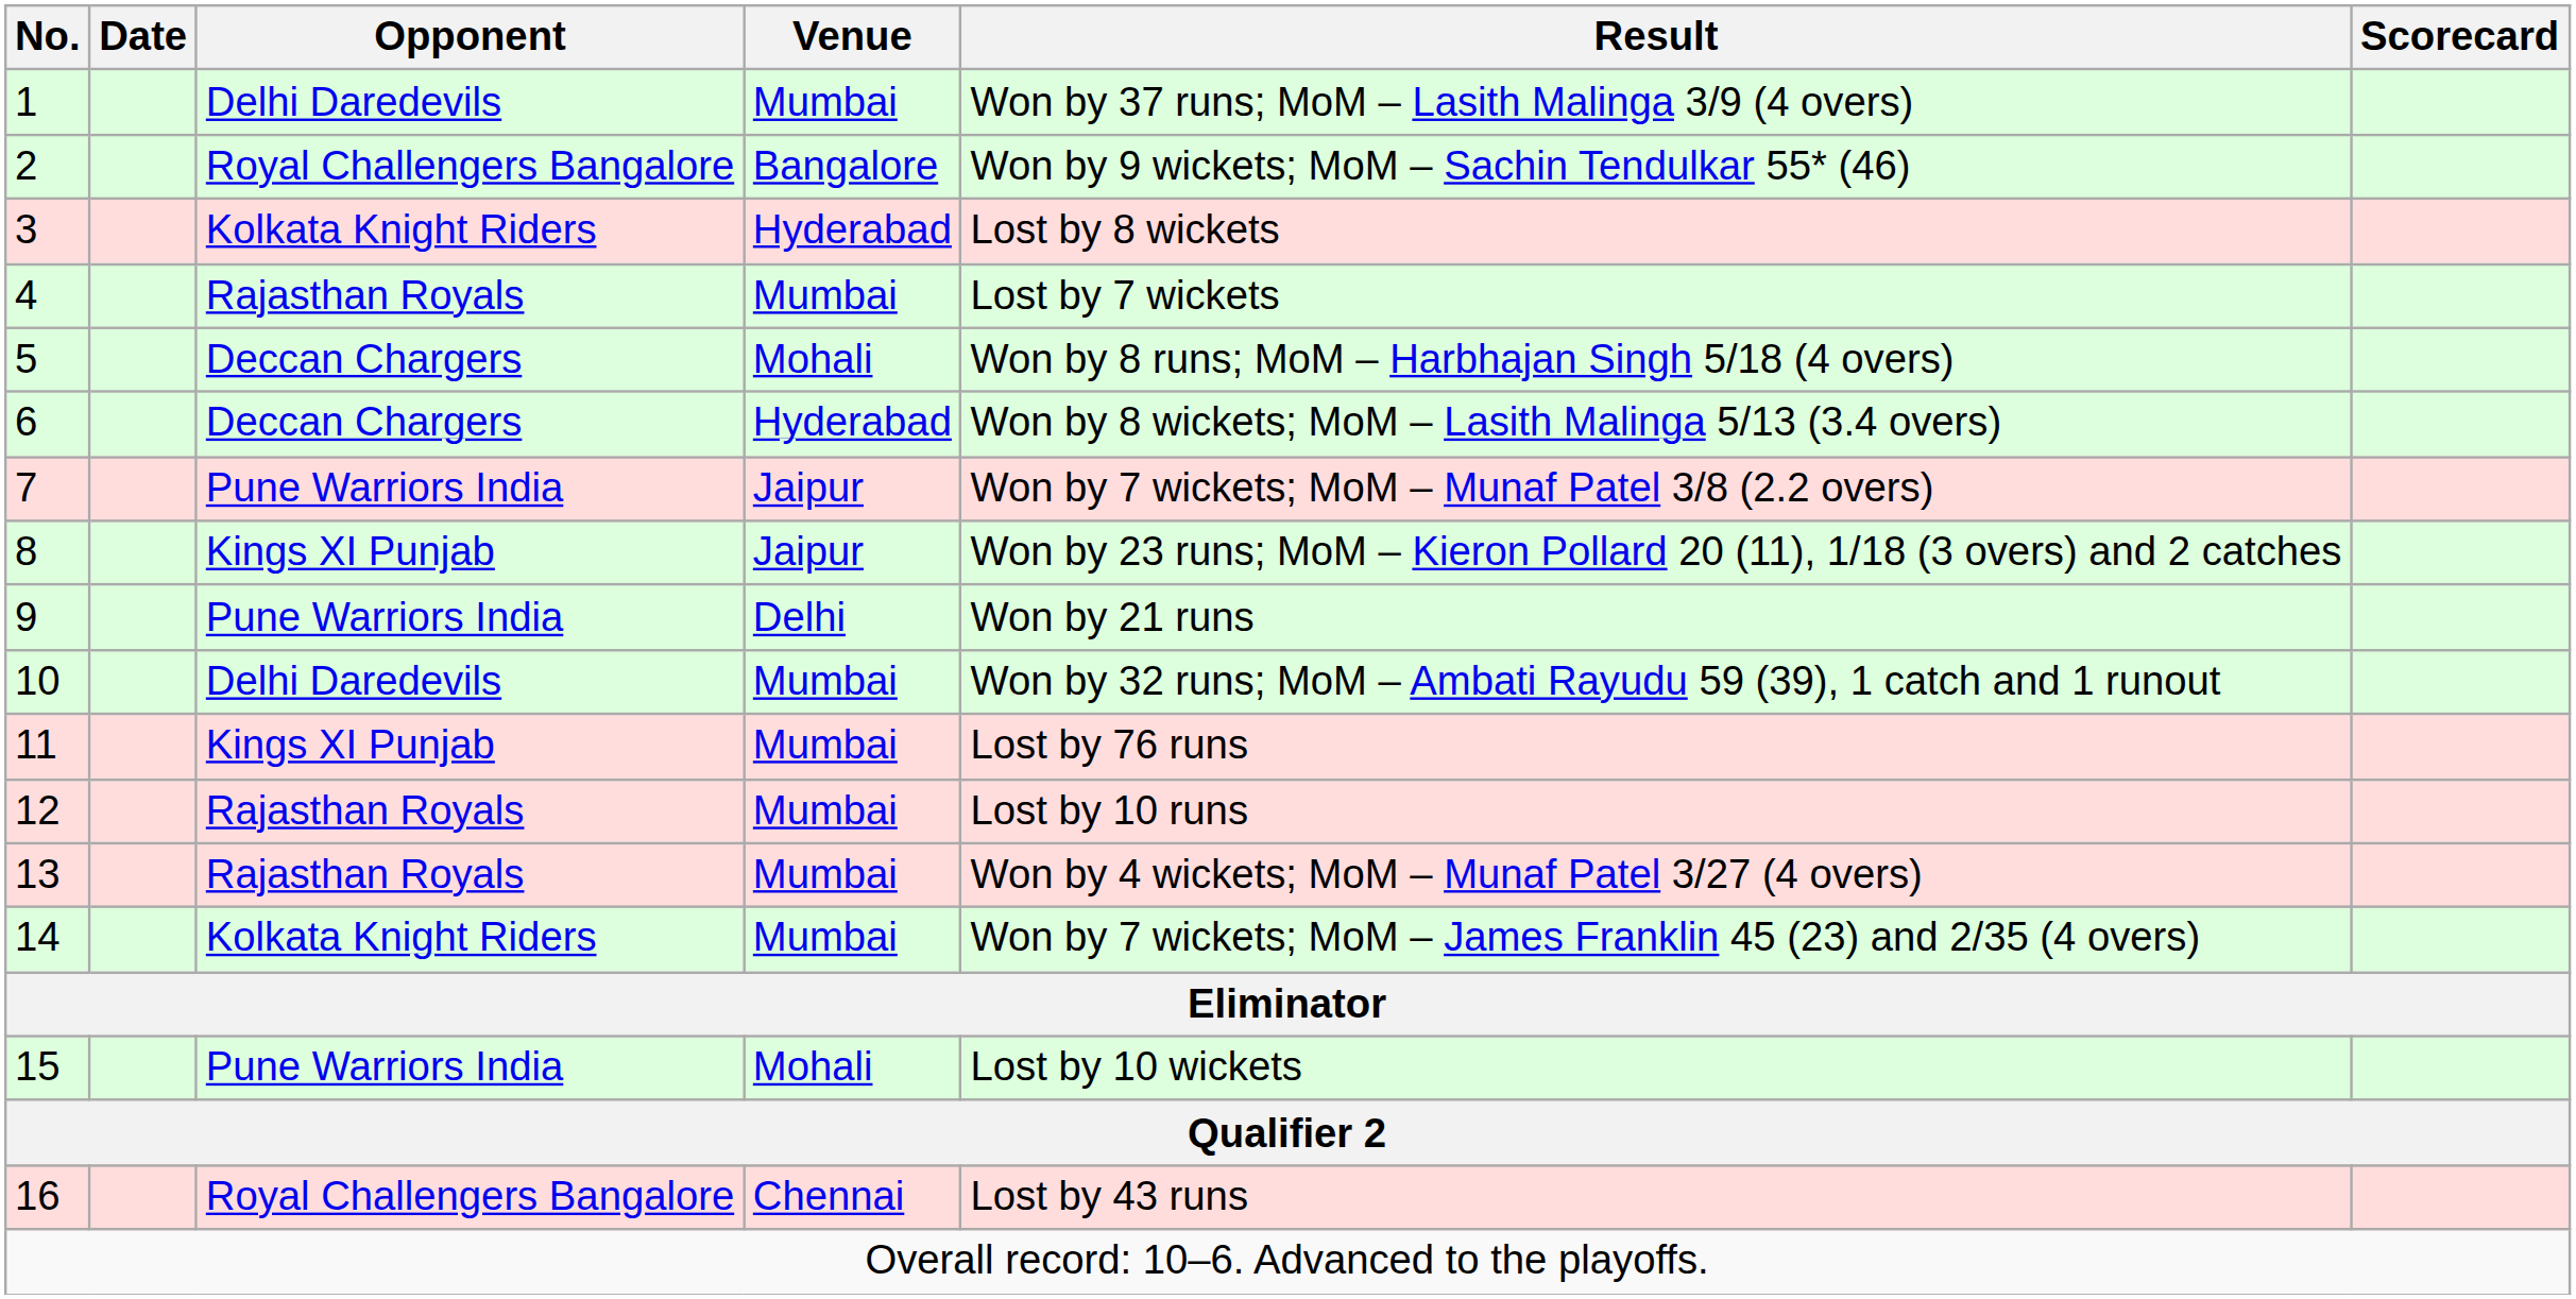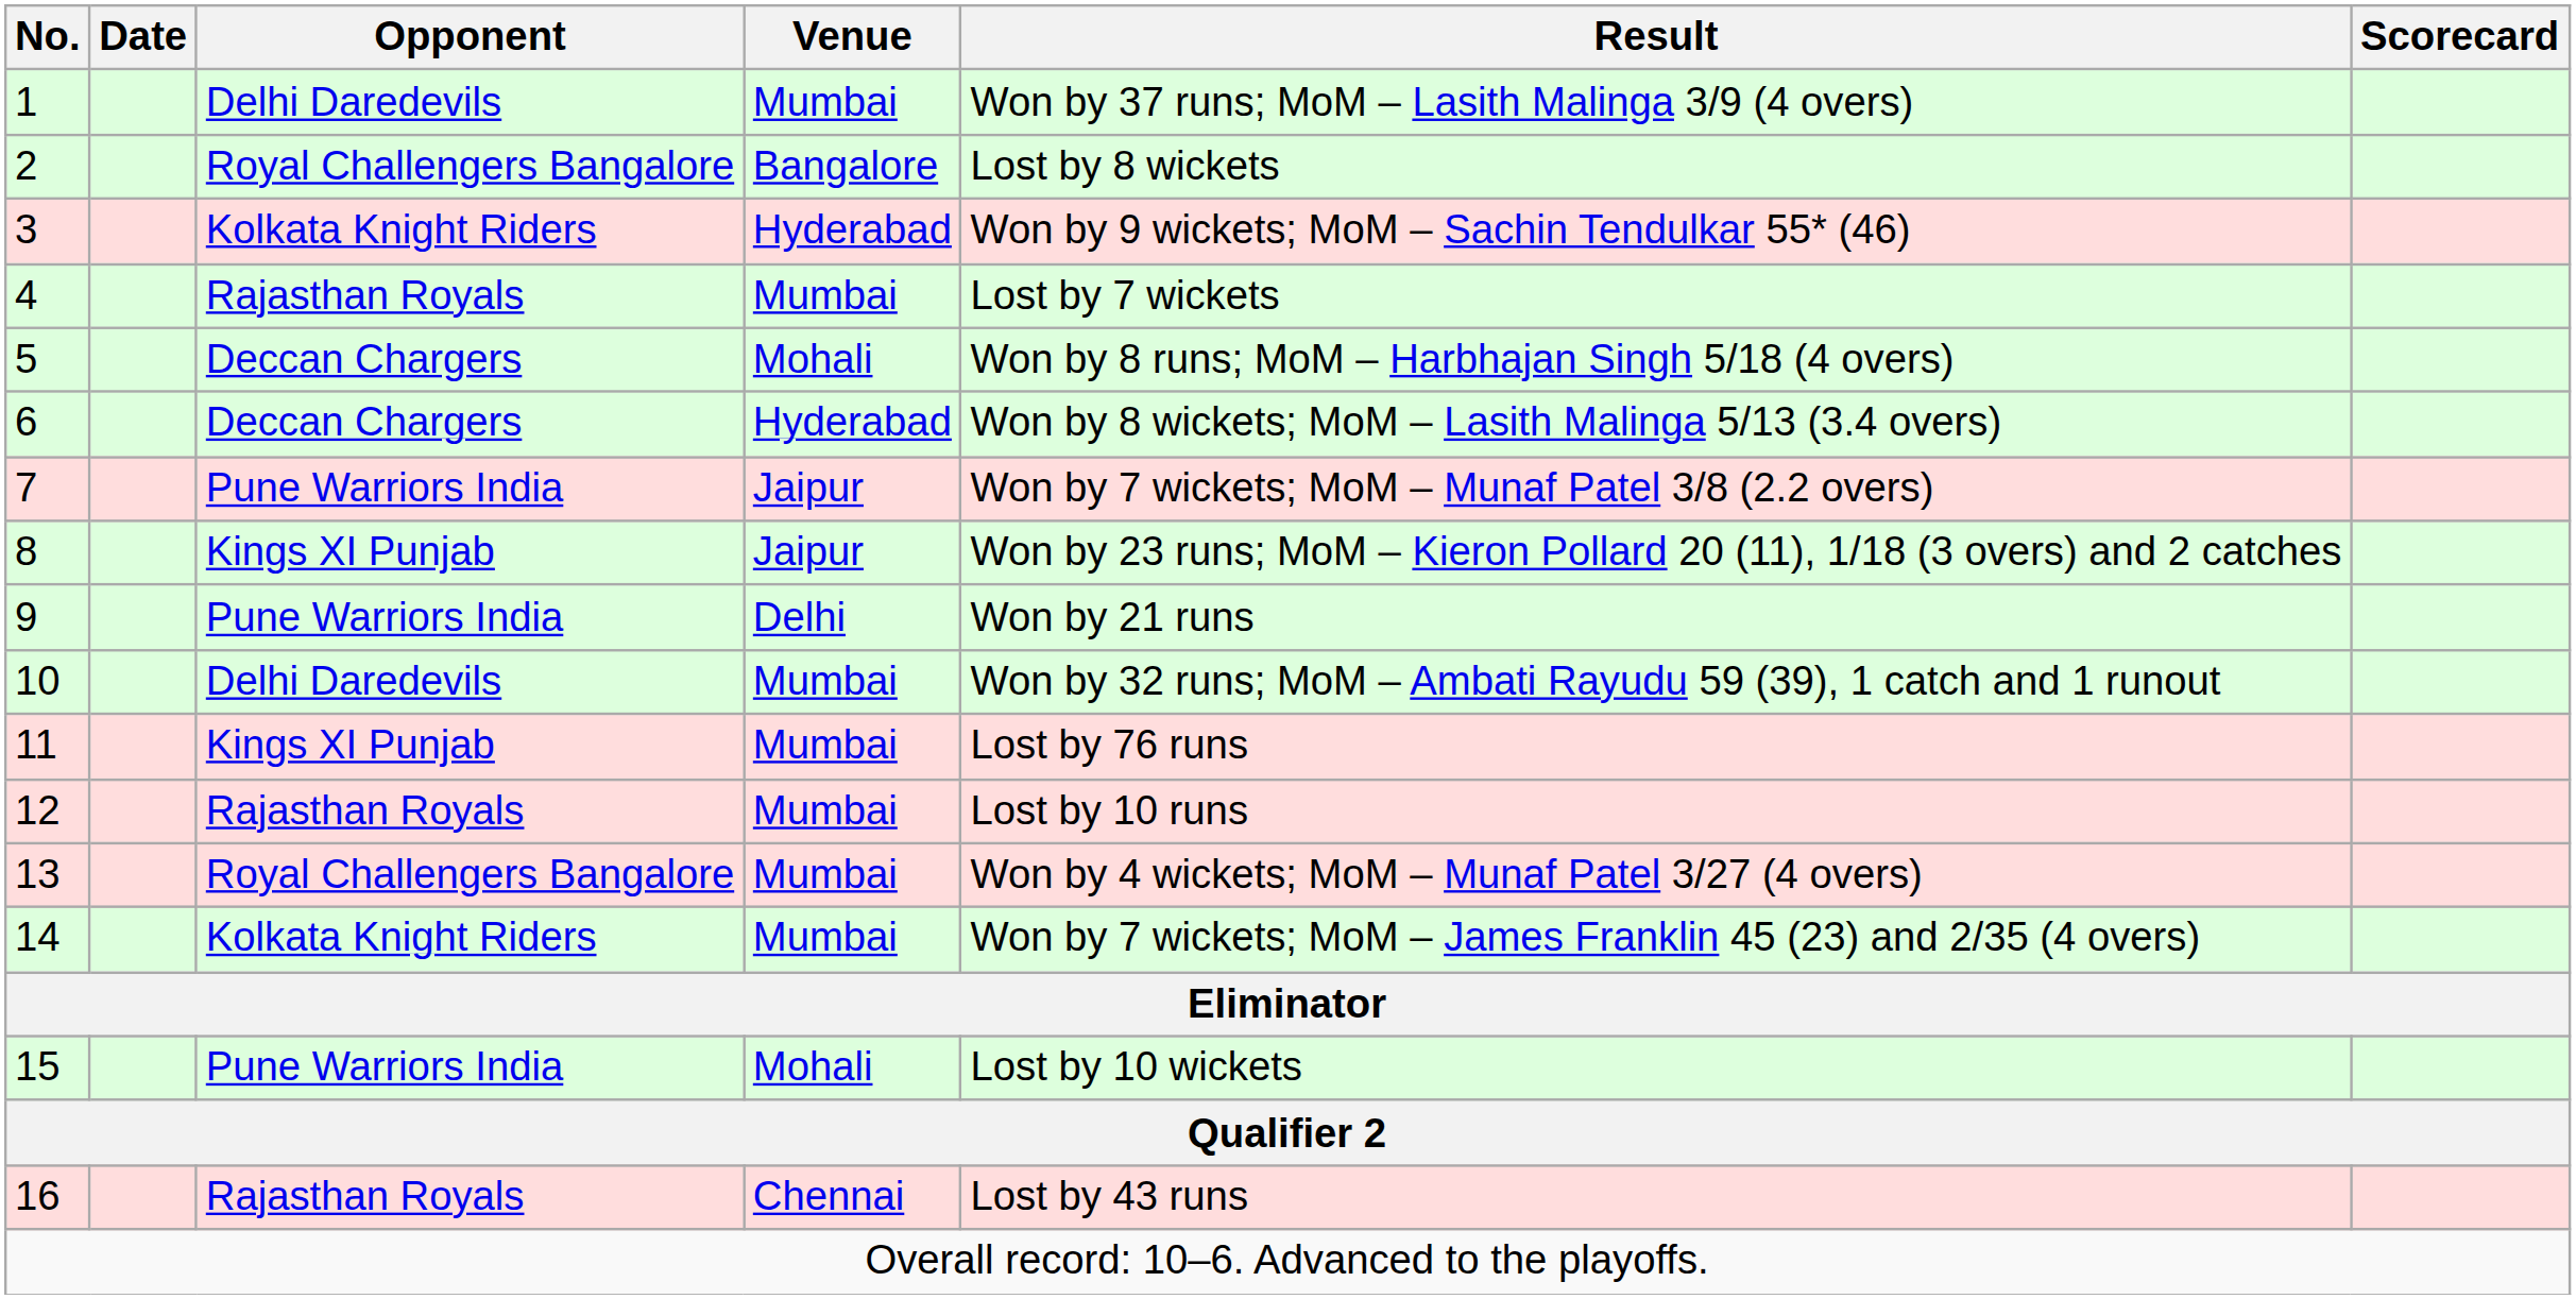2 | Result: Won by 9 wickets; MoM – Sachin Tendulkar 55* (46) -> Lost by 8 wickets
3 | Result: Lost by 8 wickets -> Won by 9 wickets; MoM – Sachin Tendulkar 55* (46)
13 | Opponent: Rajasthan Royals -> Royal Challengers Bangalore
16 | Opponent: Royal Challengers Bangalore -> Rajasthan Royals
